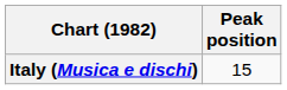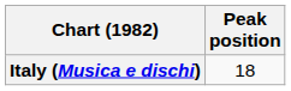Italy (Musica e dischi) | Peak position: 15 -> 18
